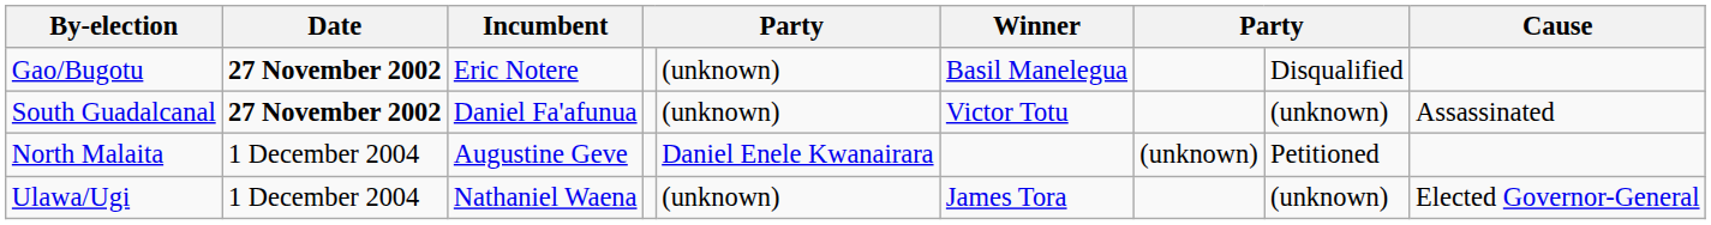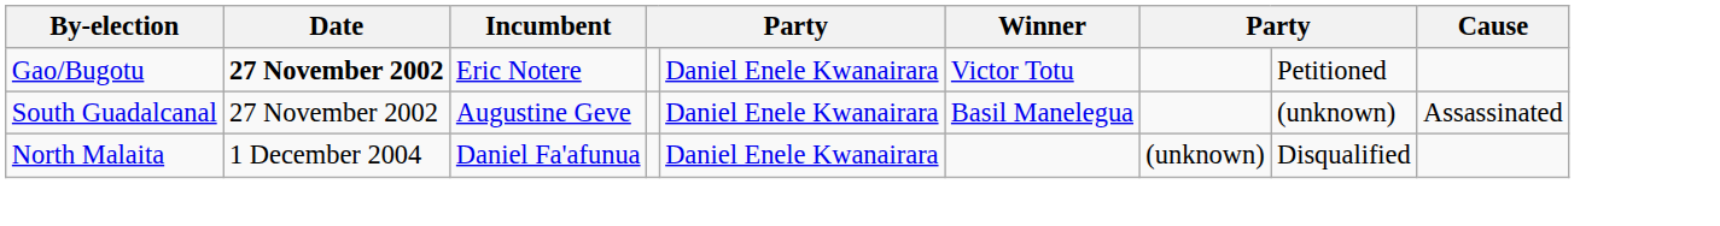Gao/Bugotu | column 5: (unknown) -> Daniel Enele Kwanairara
Gao/Bugotu | Winner: Basil Manelegua -> Victor Totu
Gao/Bugotu | column 8: Disqualified -> Petitioned
South Guadalcanal | Date: bold -> normal
South Guadalcanal | Incumbent: Daniel Fa'afunua -> Augustine Geve
South Guadalcanal | column 5: (unknown) -> Daniel Enele Kwanairara
South Guadalcanal | Winner: Victor Totu -> Basil Manelegua
North Malaita | Incumbent: Augustine Geve -> Daniel Fa'afunua
North Malaita | column 8: Petitioned -> Disqualified
- row: Ulawa/Ugi | 1 December 2004 | Nathaniel Waena | (unknown) | James Tora | (unknown) | Elected Governor-General
